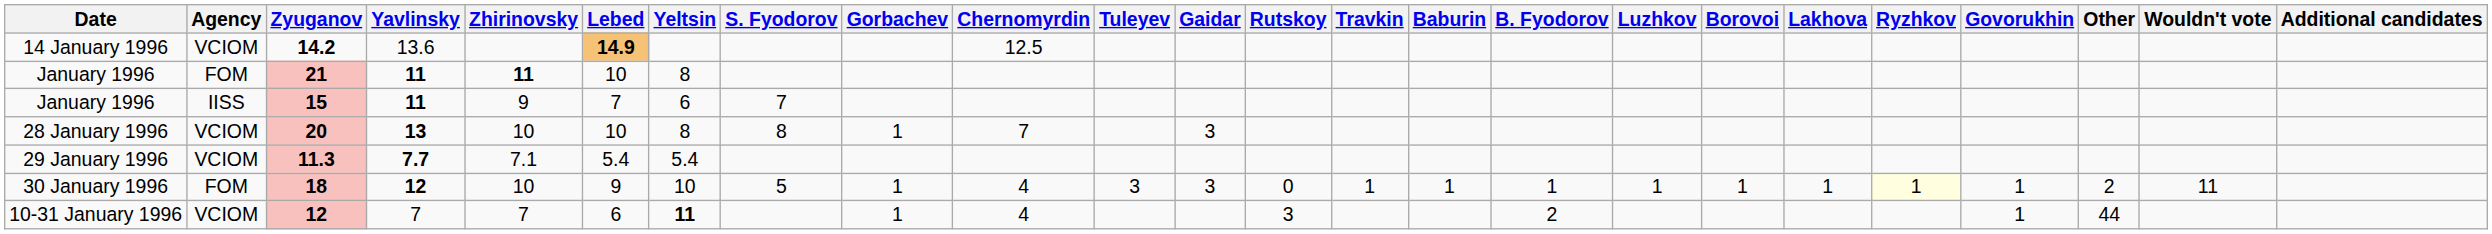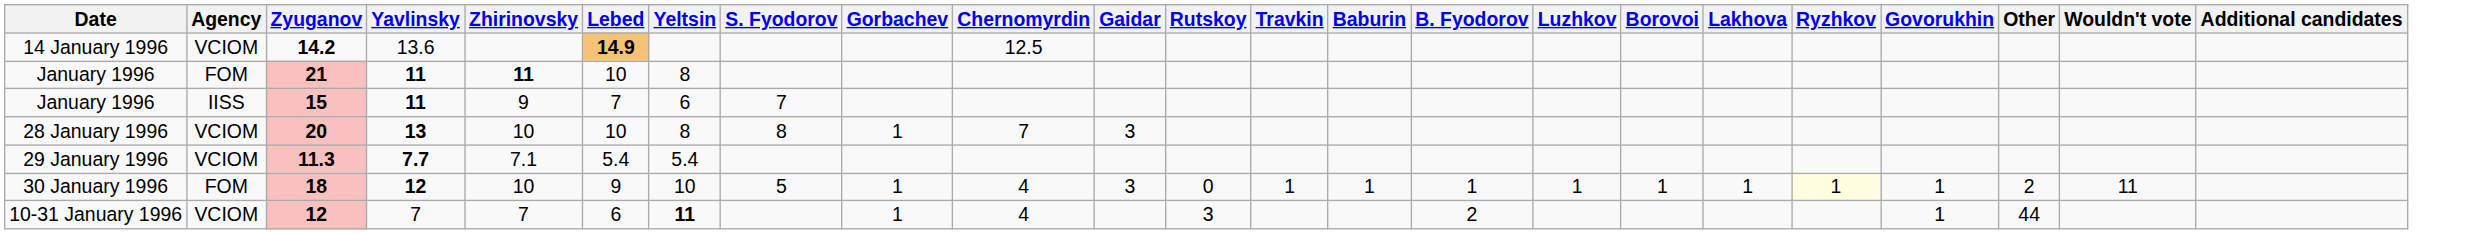- column: Tuleyev | 3
